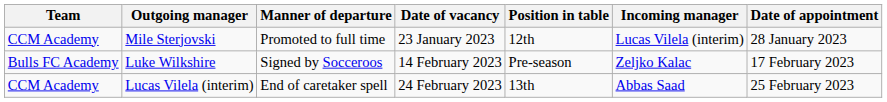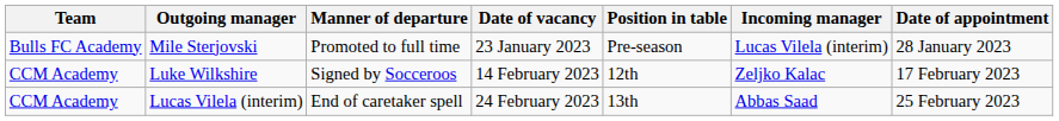Mile Sterjovski | Team: CCM Academy -> Bulls FC Academy
Mile Sterjovski | Position in table: 12th -> Pre-season
Luke Wilkshire | Team: Bulls FC Academy -> CCM Academy
Luke Wilkshire | Position in table: Pre-season -> 12th
